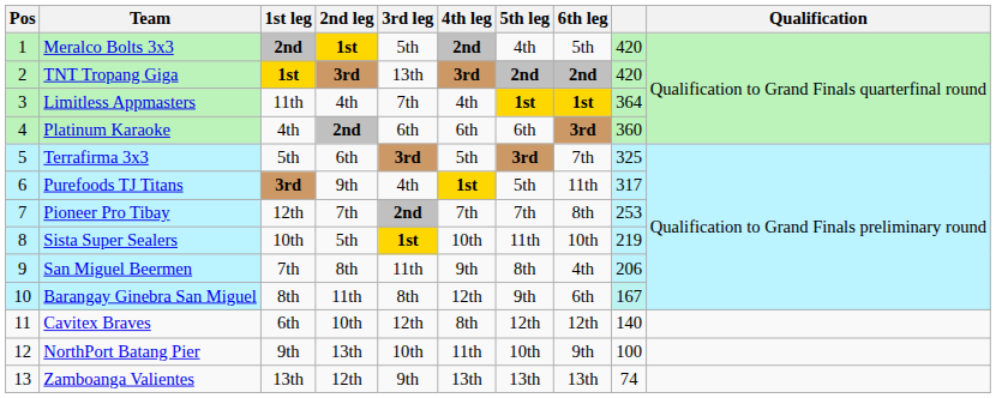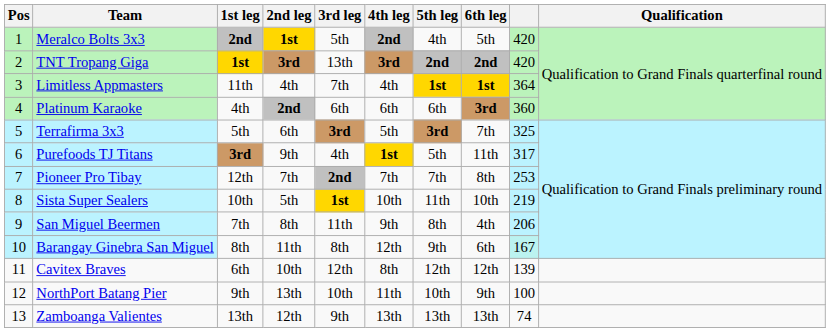Cavitex Braves | column 9: 140 -> 139
